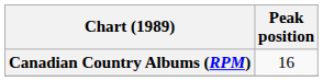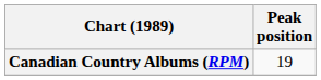Canadian Country Albums (RPM) | Peak position: 16 -> 19
